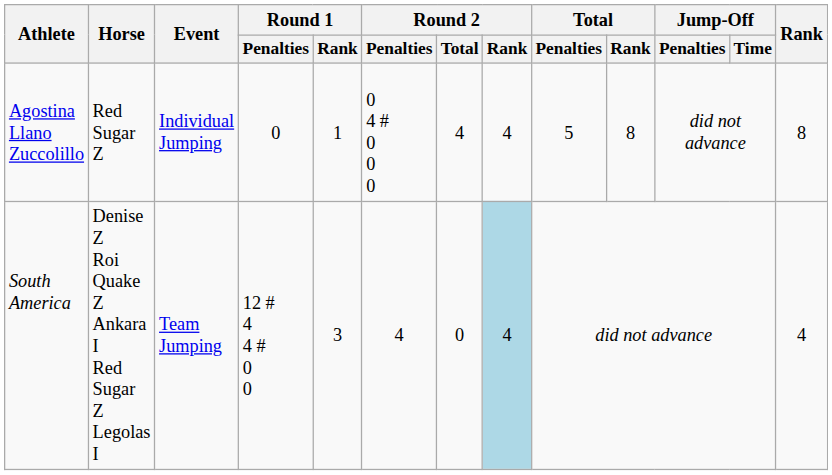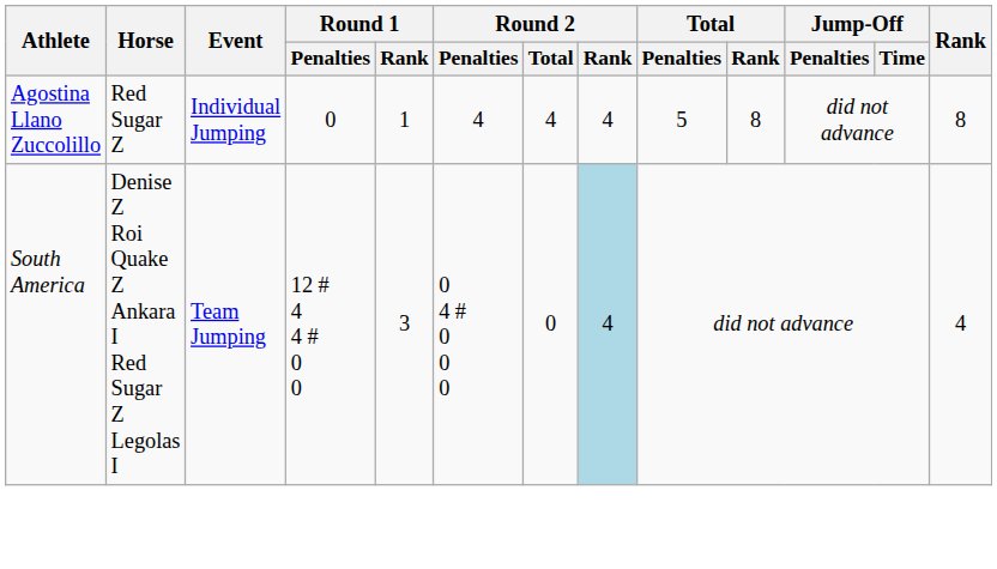Agostina Llano Zuccolillo | Round 2 / Penalties: 0 4 # 0 0 0 -> 4
South America | Round 2 / Penalties: 4 -> 0 4 # 0 0 0
